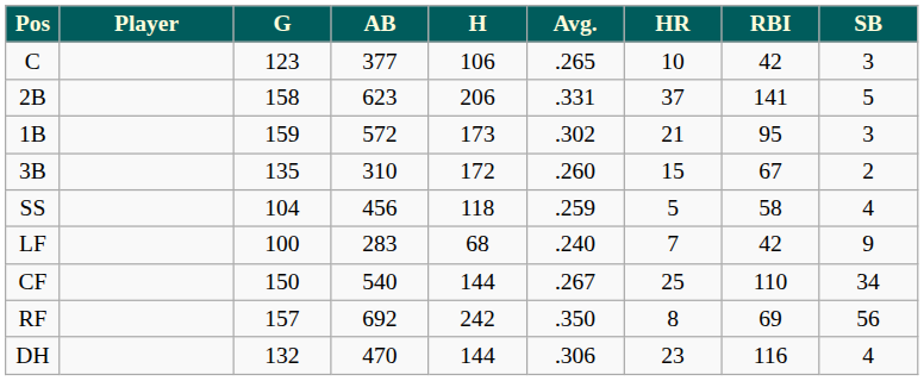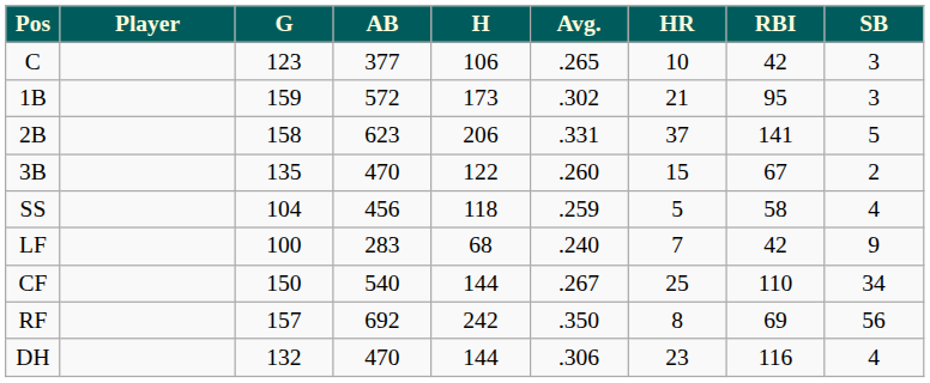rows swapped: 1B <-> 2B
3B | AB: 310 -> 470
3B | H: 172 -> 122
